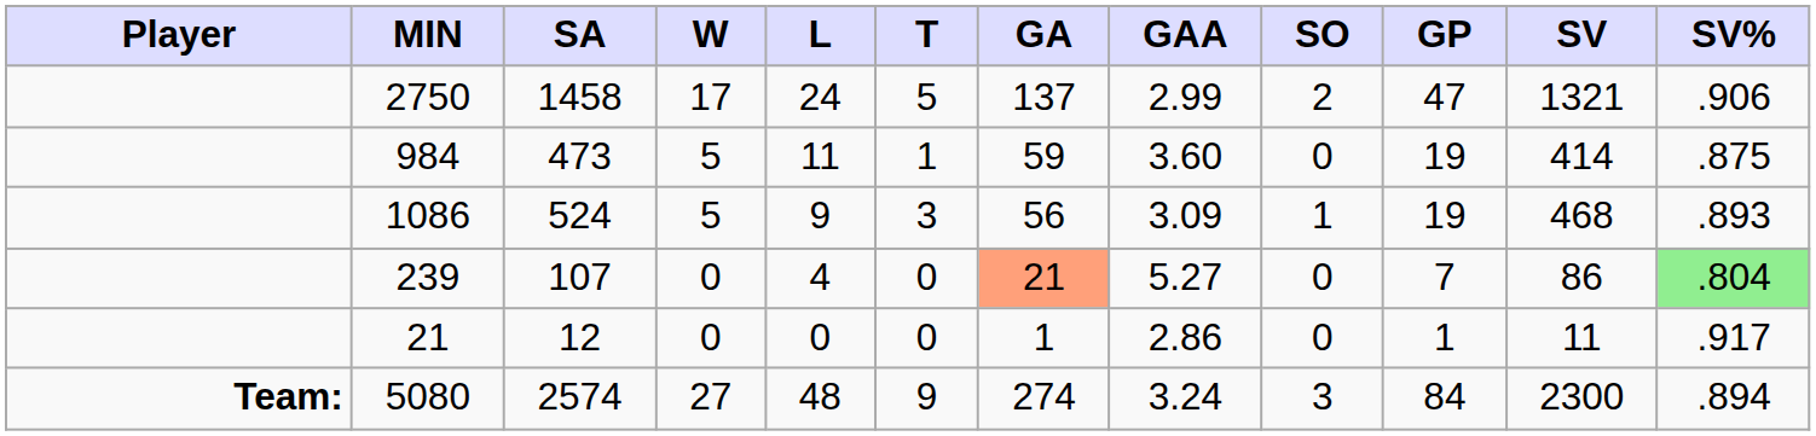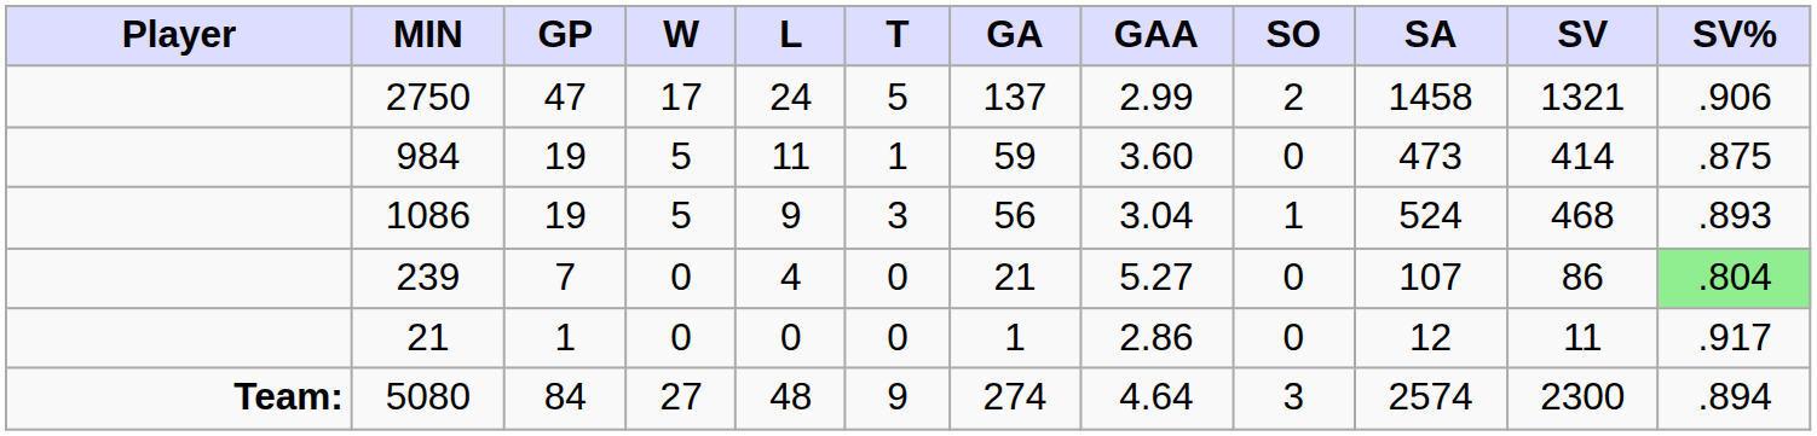columns swapped: GP <-> SA
1086 | GAA: 3.09 -> 3.04
239 | GA: lightsalmon background -> no background
5080 | GAA: 3.24 -> 4.64
